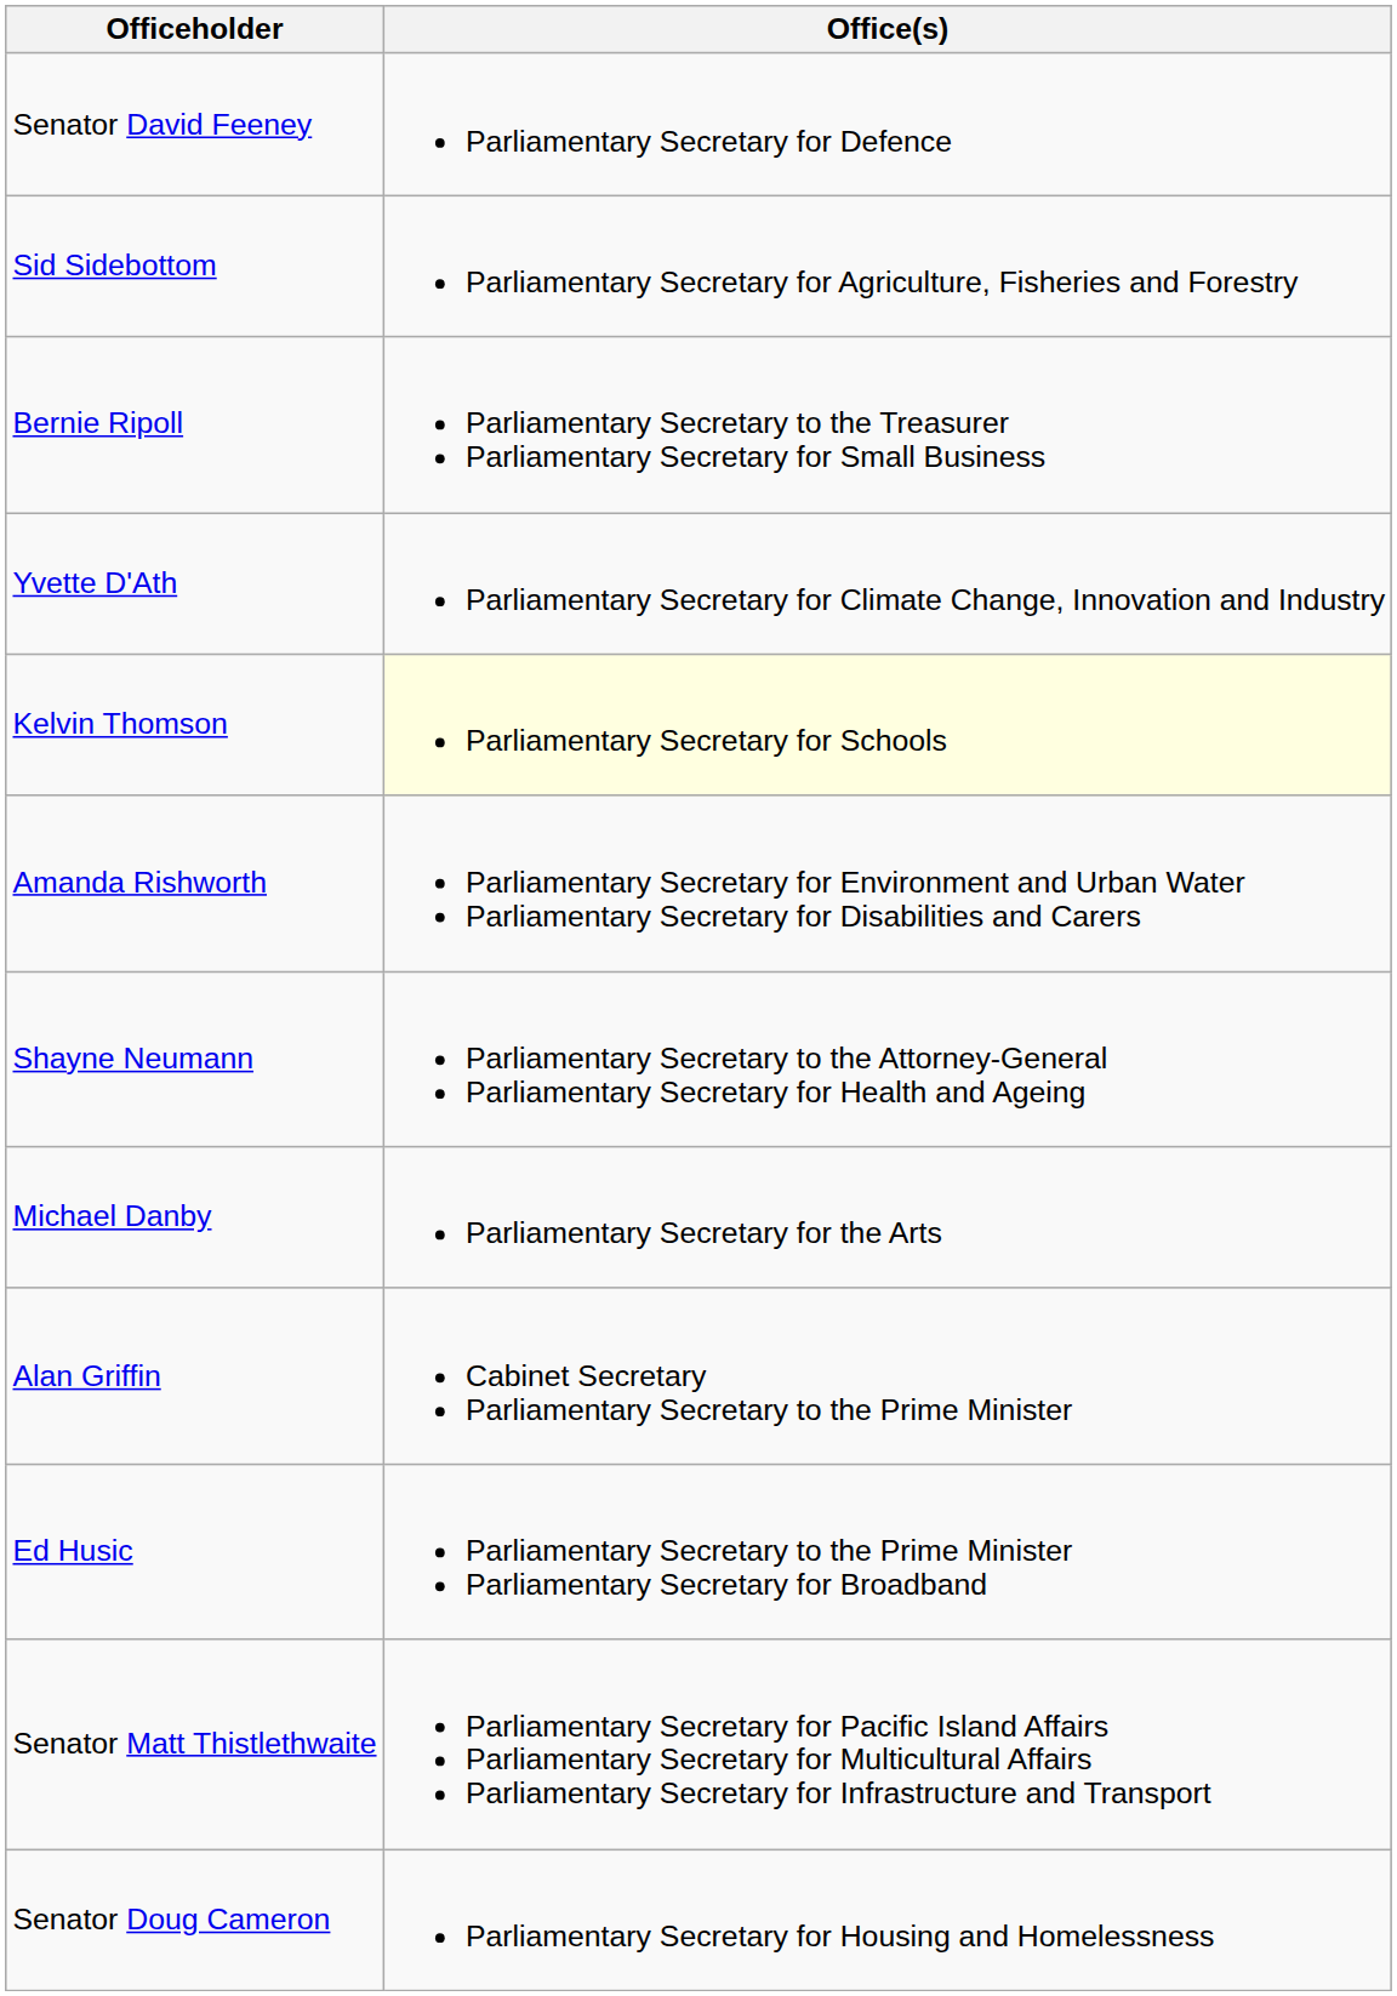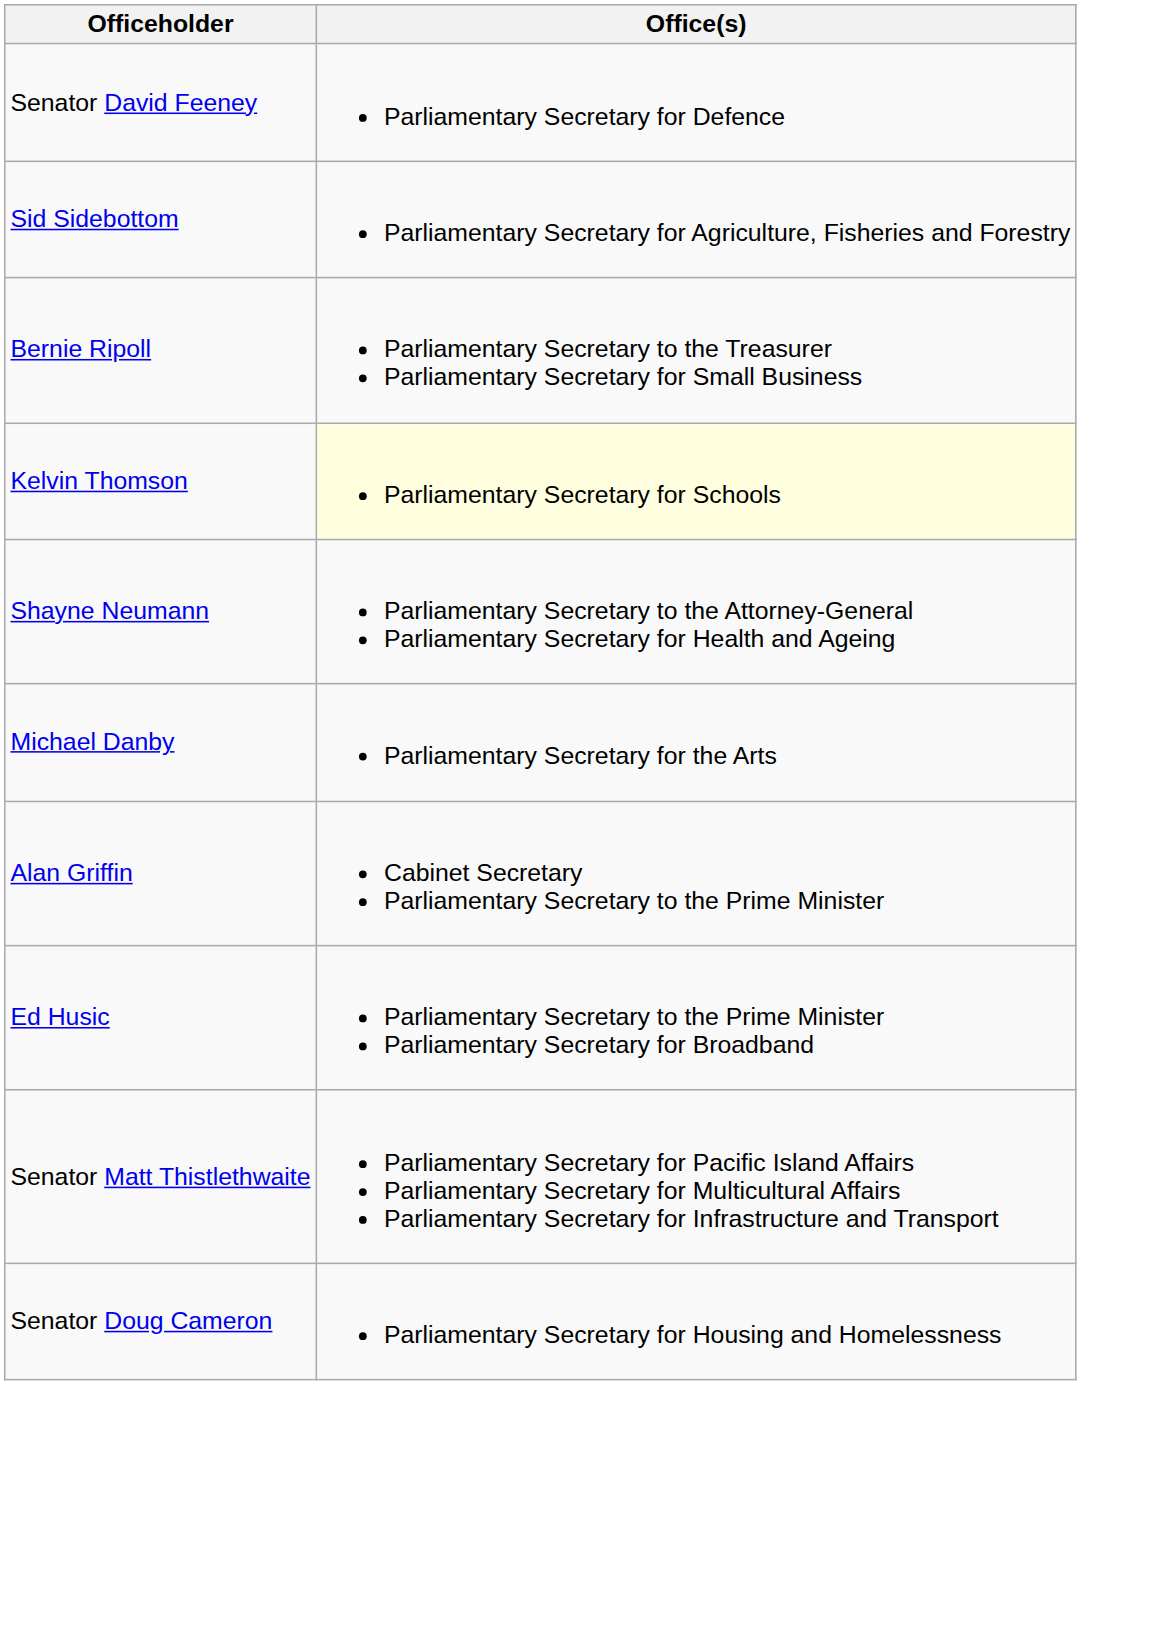- row: Yvette D'Ath | Parliamentary Secretary for Climate Change, Innovation and Industry
- row: Amanda Rishworth | Parliamentary Secretary for Environment and Urban Water Parliamentary Secretary for Disabilities and Carers
